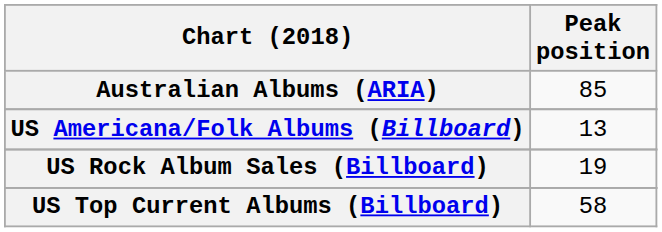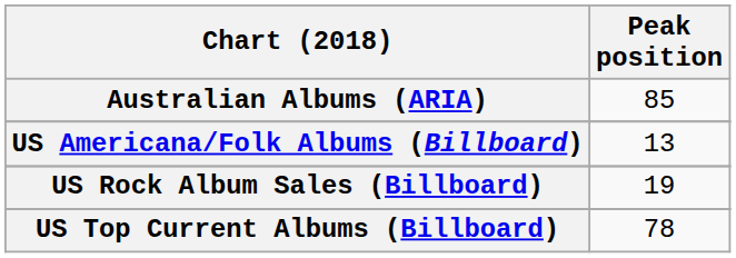US Top Current Albums (Billboard) | Peak position: 58 -> 78
